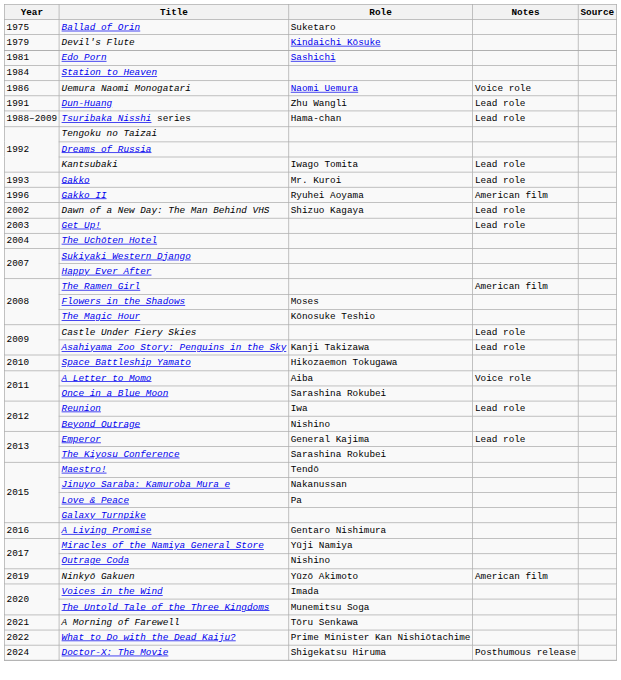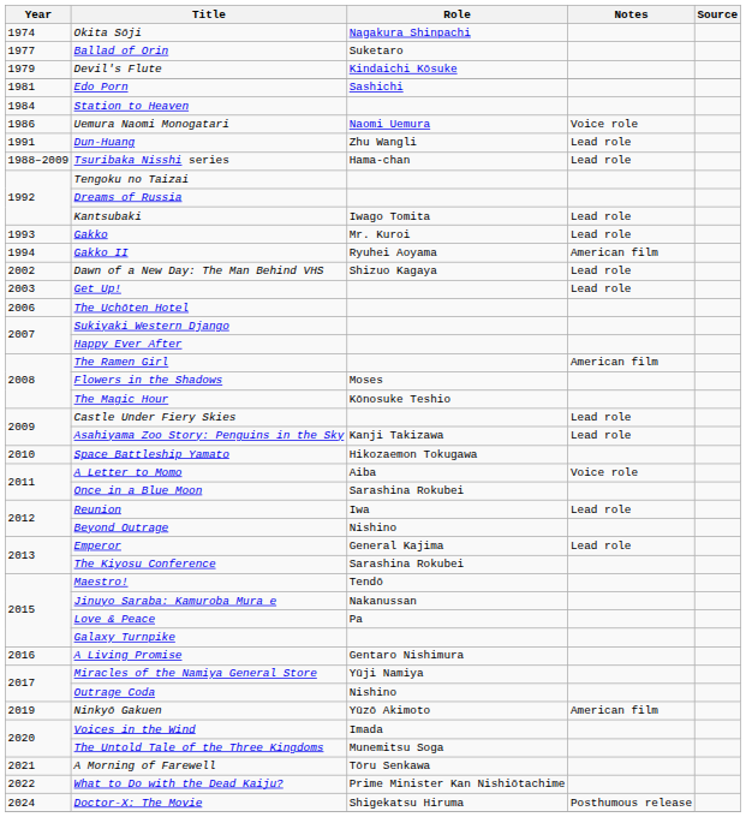+ row: 1974 | Okita Sōji | Nagakura Shinpachi
Ballad of Orin | Year: 1975 -> 1977
Gakko II | Year: 1996 -> 1994
The Uchōten Hotel | Year: 2004 -> 2006
